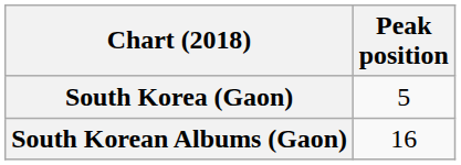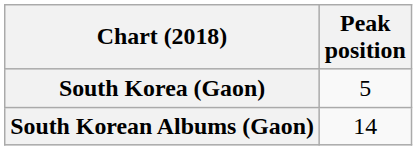South Korean Albums (Gaon) | Peak position: 16 -> 14
